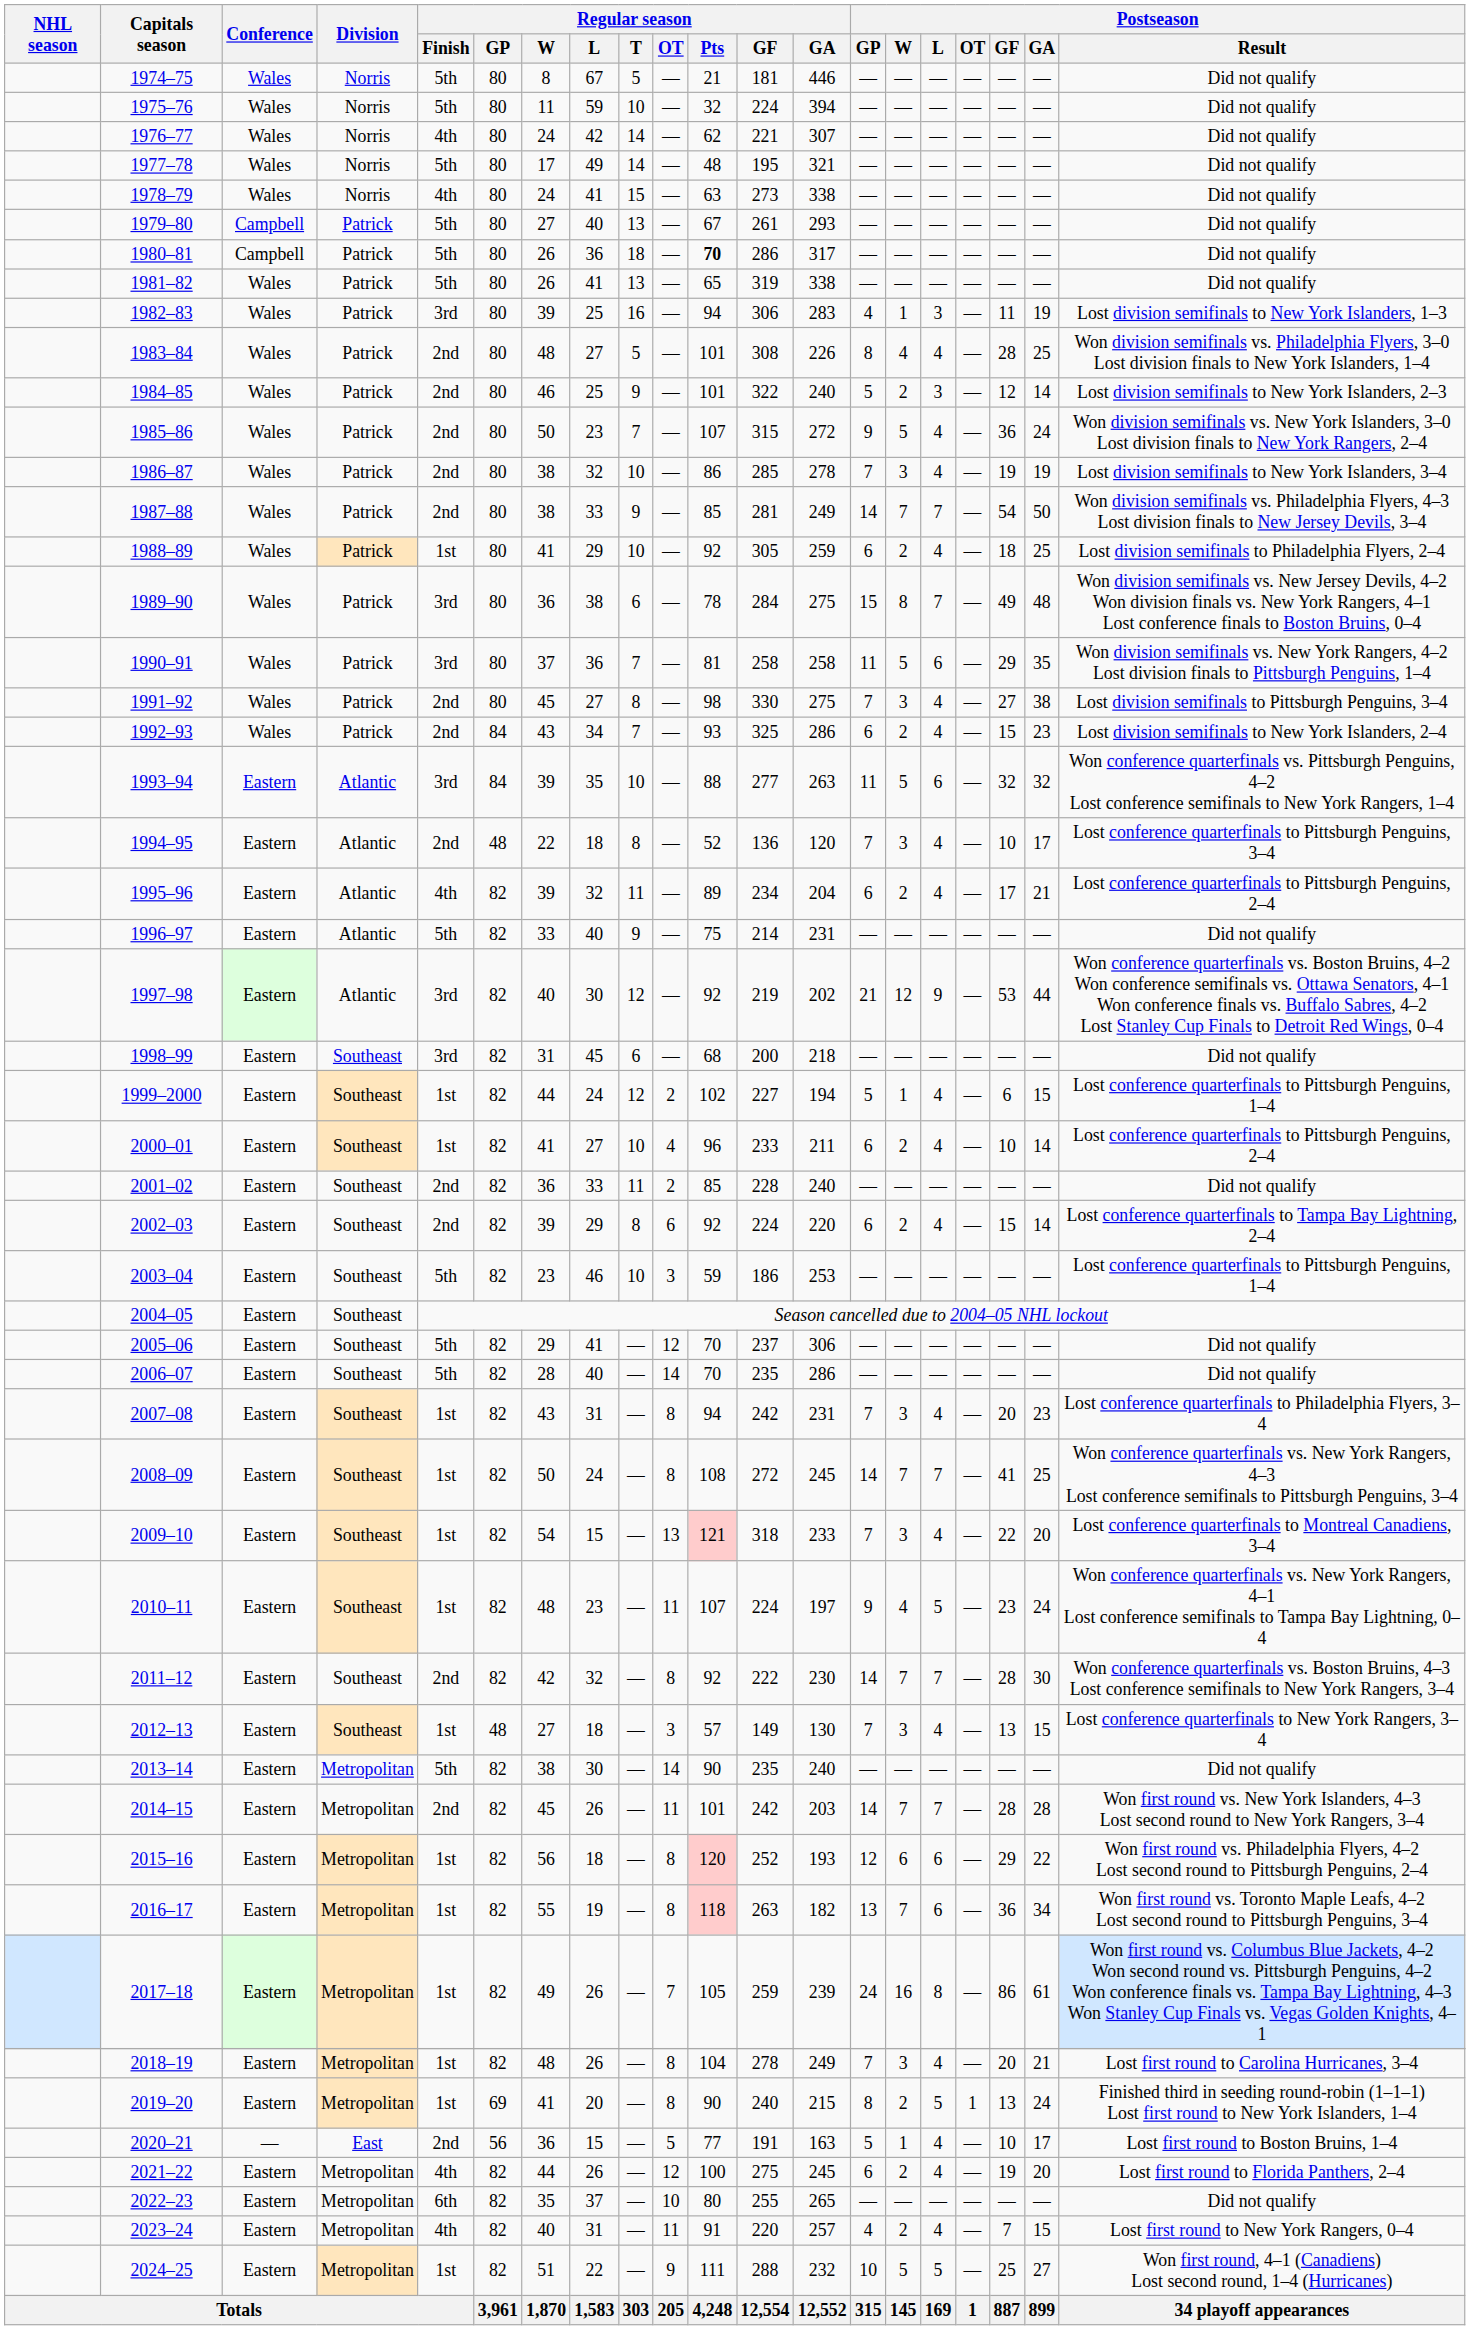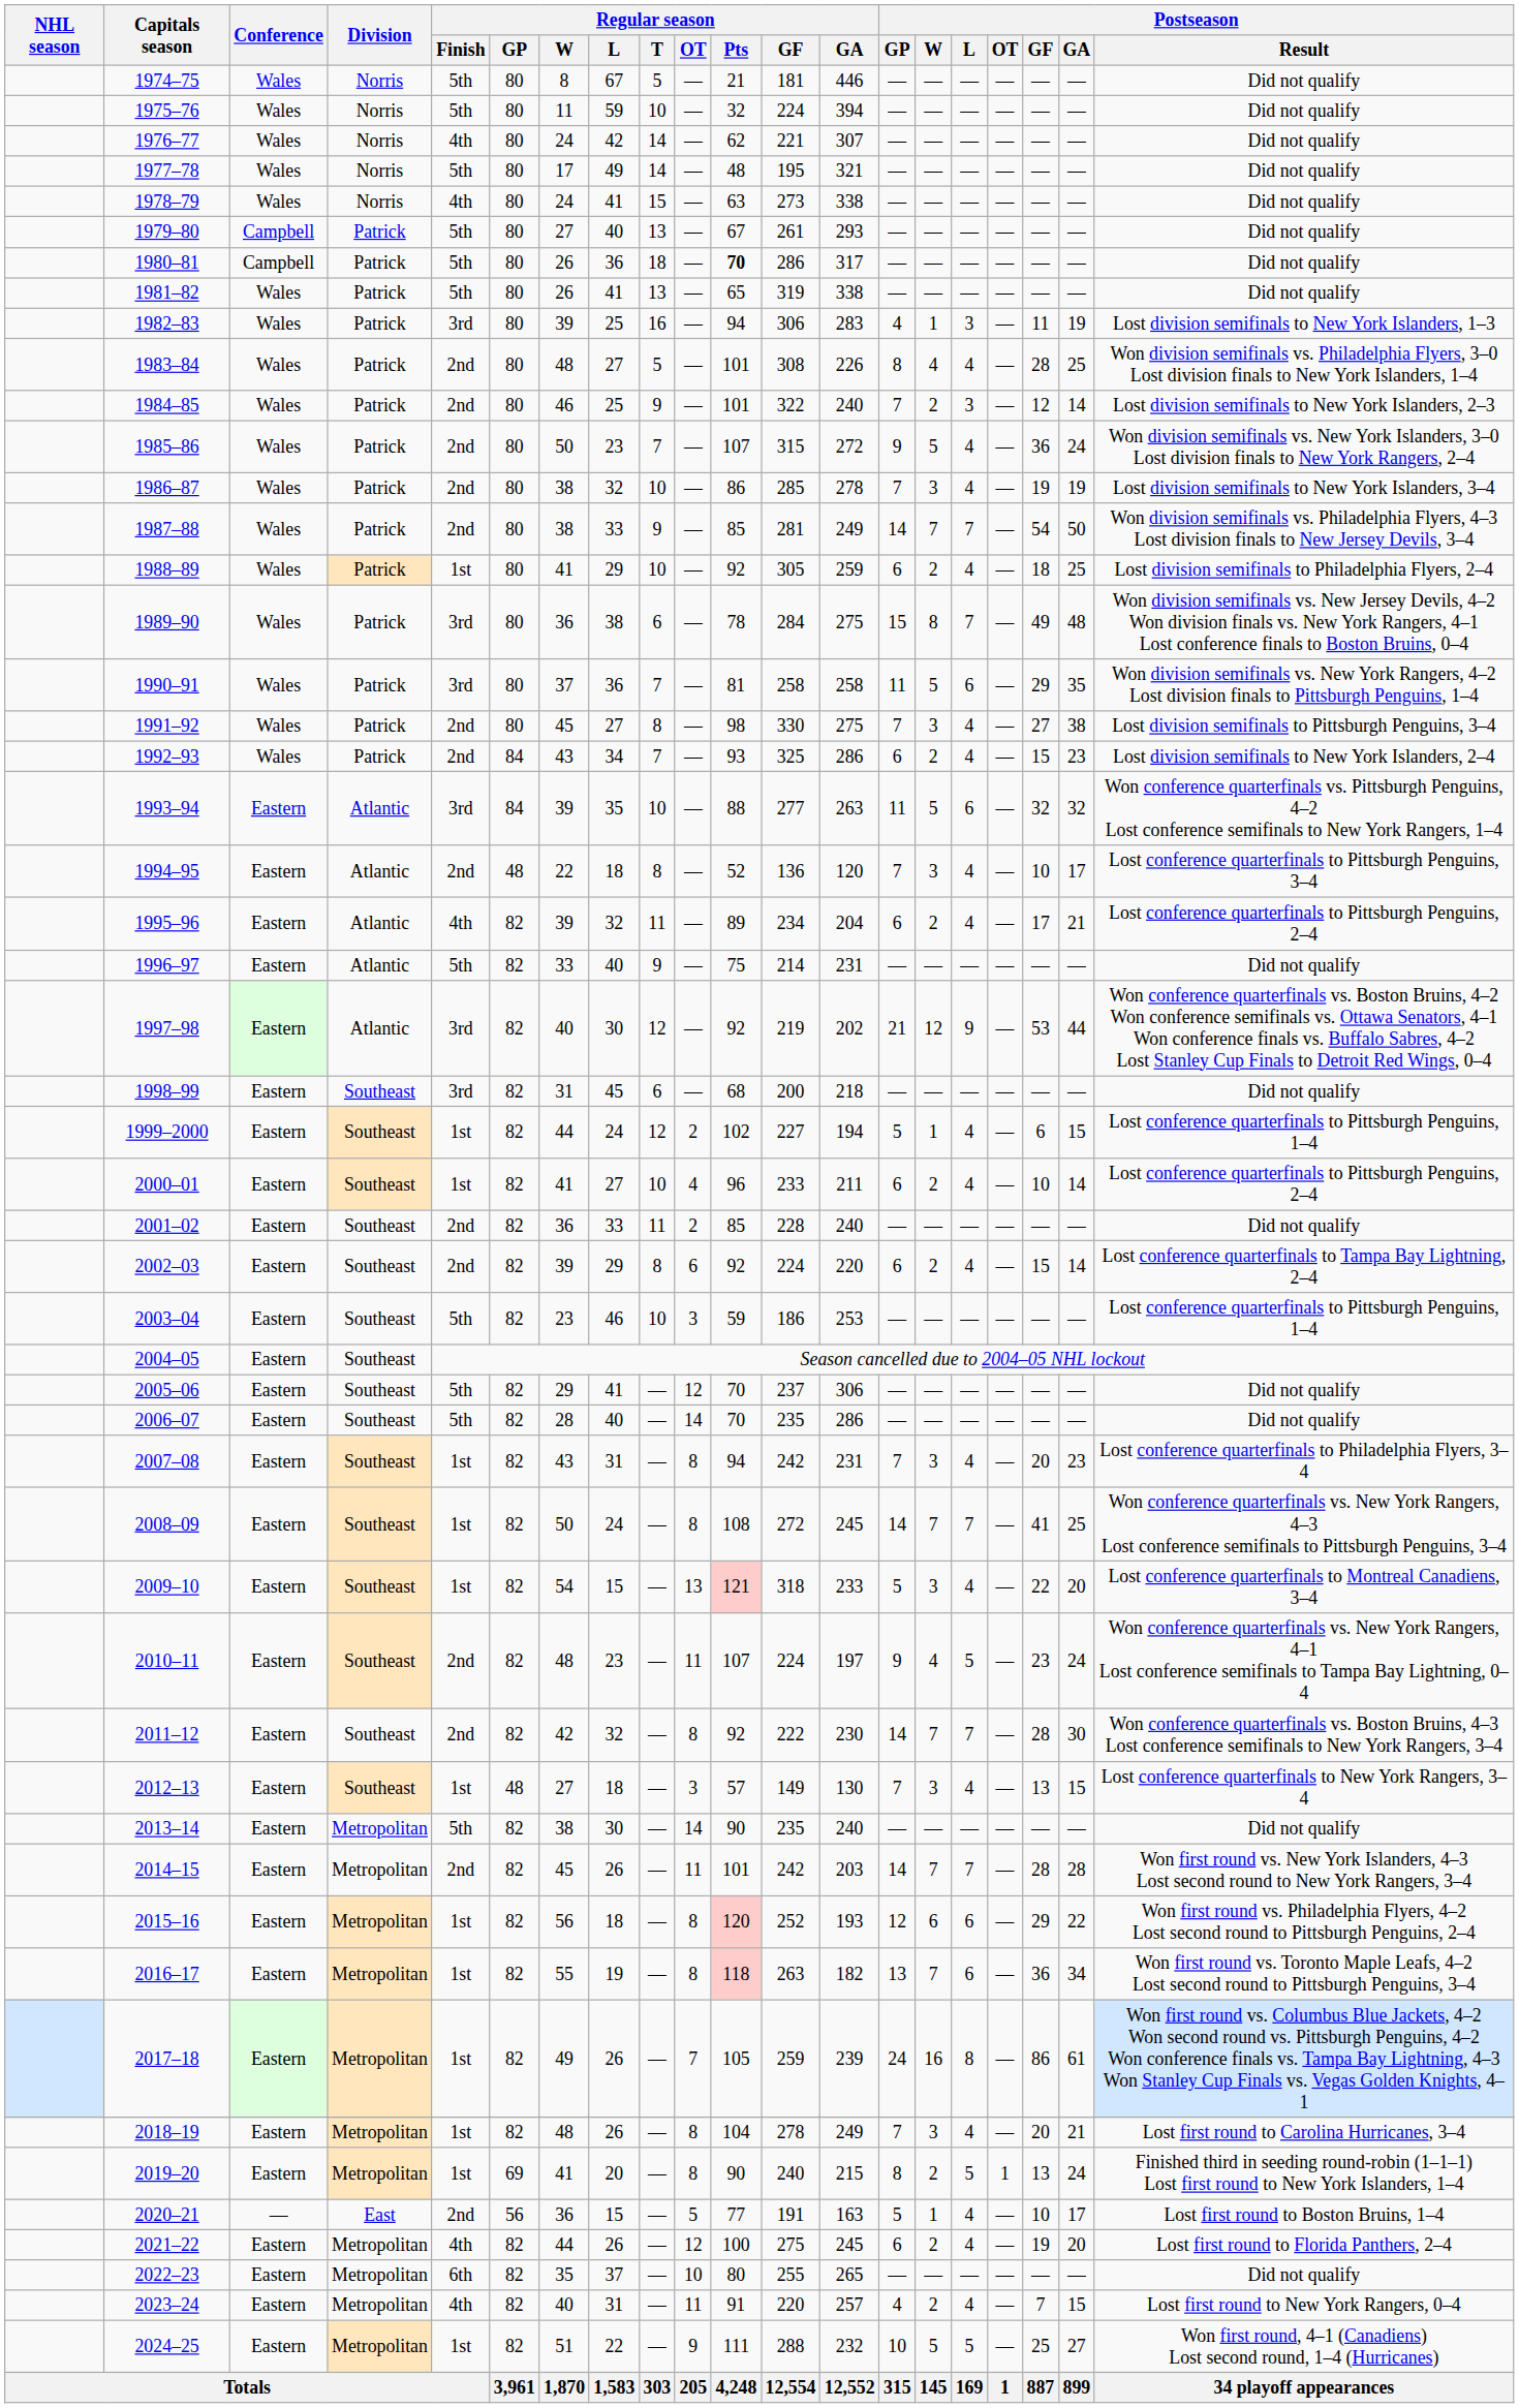1984–85 | Postseason / GP: 5 -> 7
2009–10 | Postseason / GP: 7 -> 5
2010–11 | Regular season / Finish: 1st -> 2nd
